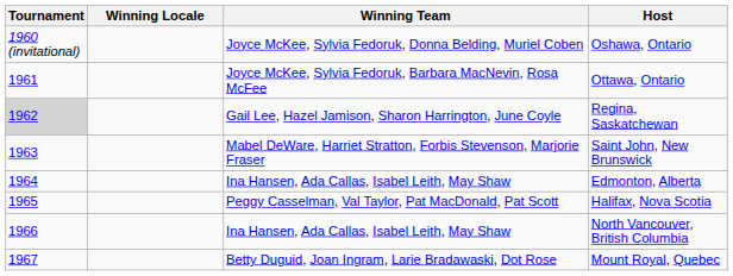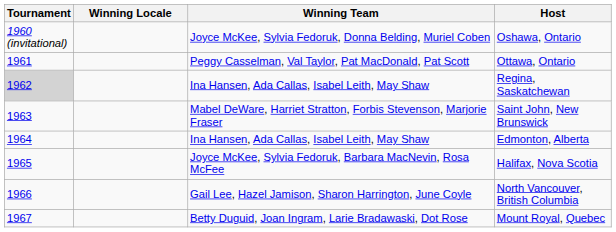Ottawa, Ontario | Winning Team: Joyce McKee, Sylvia Fedoruk, Barbara MacNevin, Rosa McFee -> Peggy Casselman, Val Taylor, Pat MacDonald, Pat Scott
Regina, Saskatchewan | Winning Team: Gail Lee, Hazel Jamison, Sharon Harrington, June Coyle -> Ina Hansen, Ada Callas, Isabel Leith, May Shaw
Halifax, Nova Scotia | Winning Team: Peggy Casselman, Val Taylor, Pat MacDonald, Pat Scott -> Joyce McKee, Sylvia Fedoruk, Barbara MacNevin, Rosa McFee
North Vancouver, British Columbia | Winning Team: Ina Hansen, Ada Callas, Isabel Leith, May Shaw -> Gail Lee, Hazel Jamison, Sharon Harrington, June Coyle
